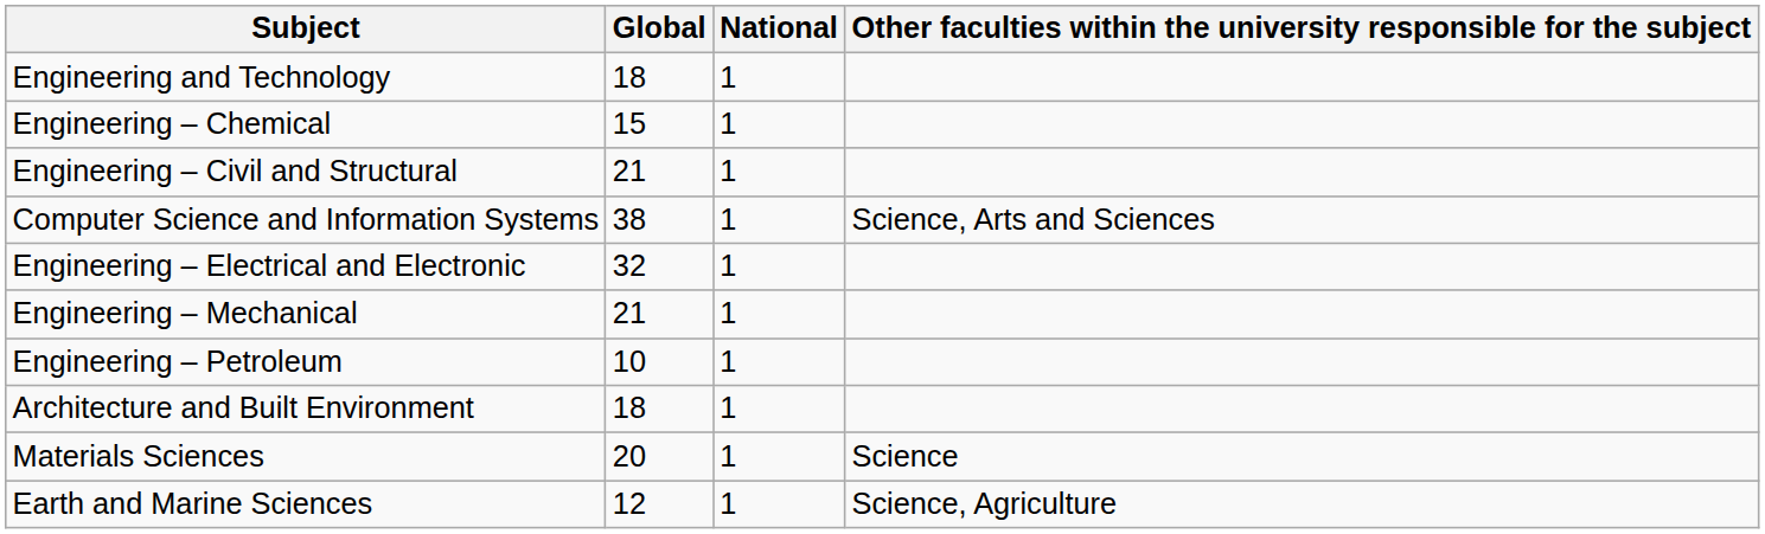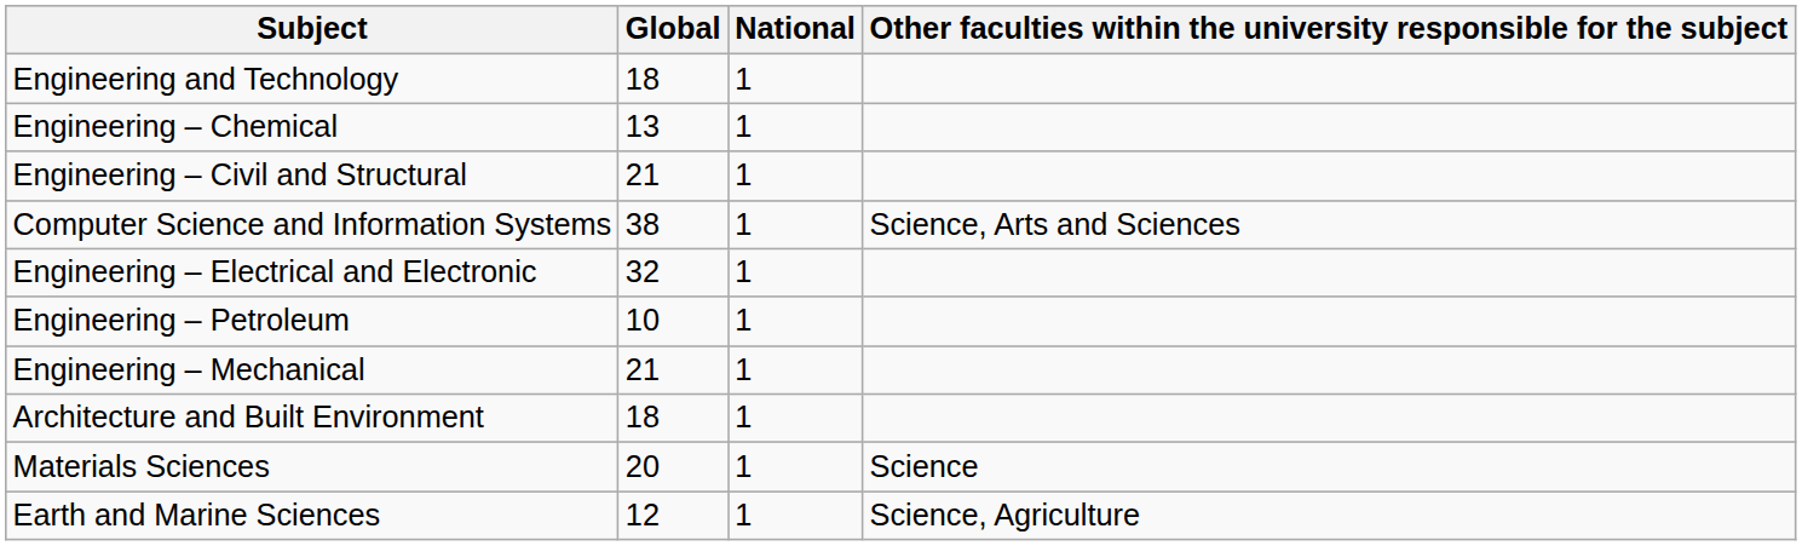Engineering – Chemical | Global: 15 -> 13
rows swapped: Engineering – Petroleum <-> Engineering – Mechanical
